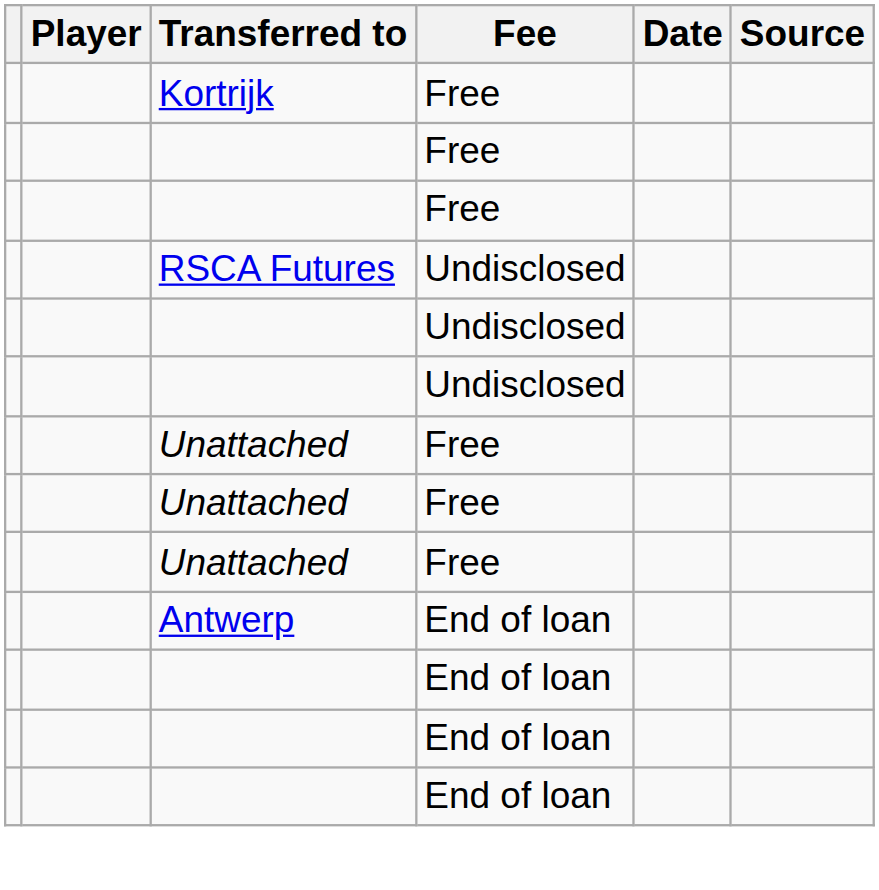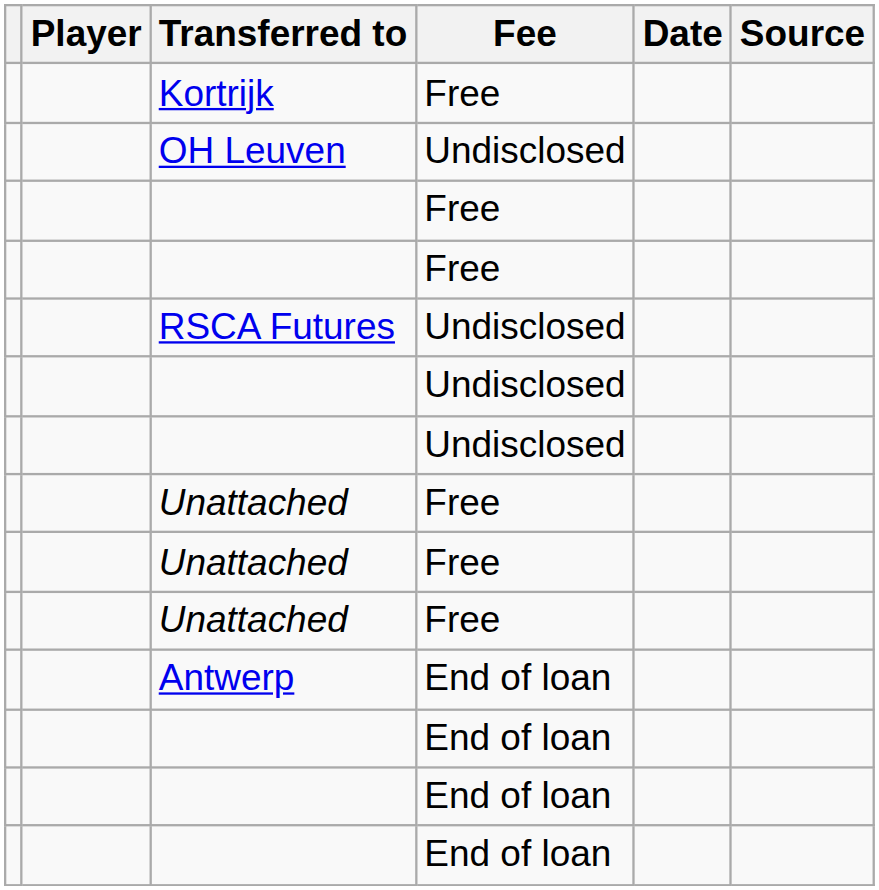+ row: OH Leuven | Undisclosed
